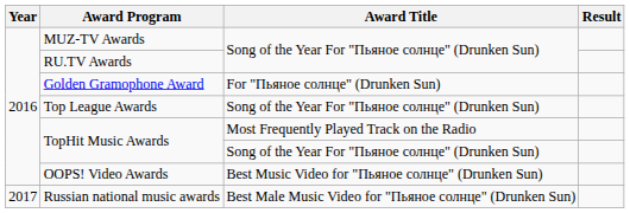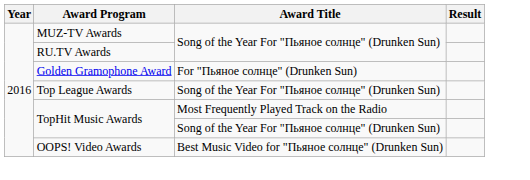- row: 2017 | Russian national music awards | Best Male Music Video for "Пьяное солнце" (Drunken Sun)
